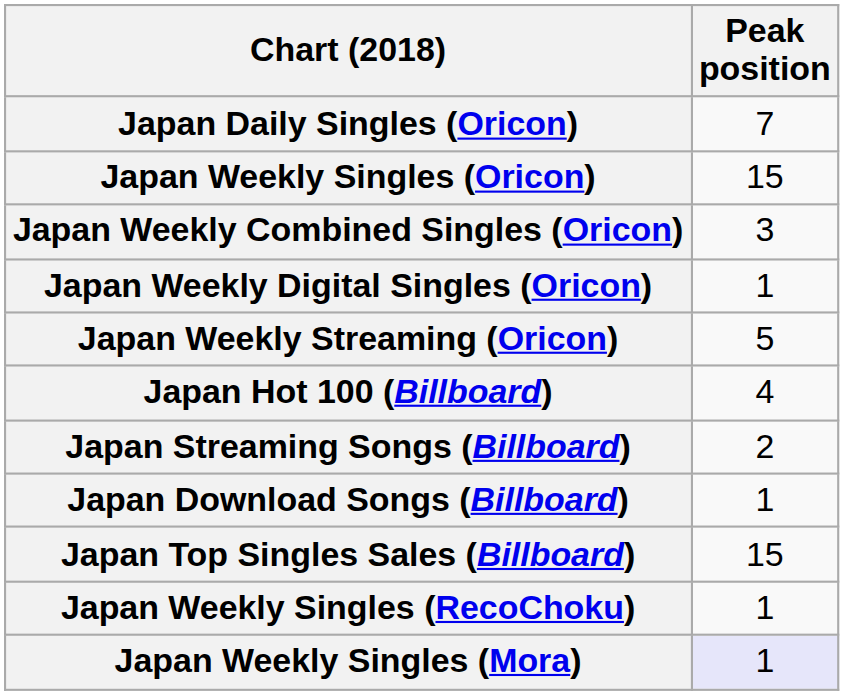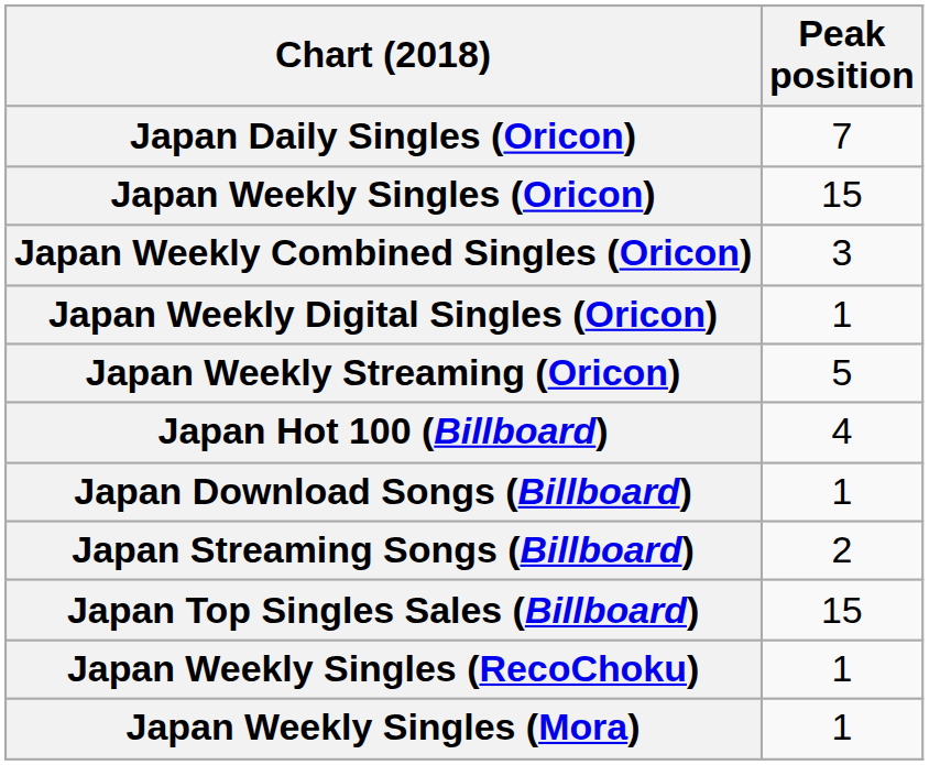rows swapped: Japan Download Songs (Billboard) <-> Japan Streaming Songs (Billboard)
Japan Weekly Singles (Mora) | Peak position: lavender background -> no background
